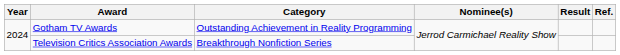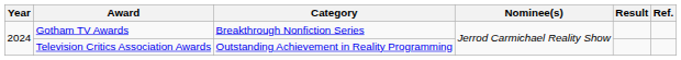Gotham TV Awards | Category: Outstanding Achievement in Reality Programming -> Breakthrough Nonfiction Series
Television Critics Association Awards | Category: Breakthrough Nonfiction Series -> Outstanding Achievement in Reality Programming
